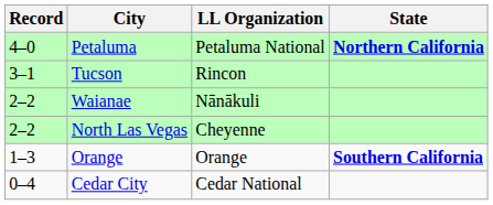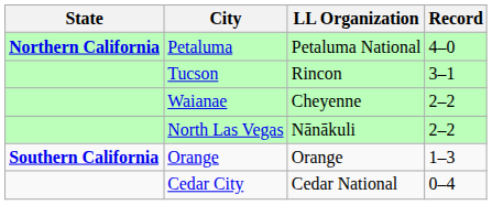columns swapped: State <-> Record
Waianae | LL Organization: Nānākuli -> Cheyenne
North Las Vegas | LL Organization: Cheyenne -> Nānākuli
